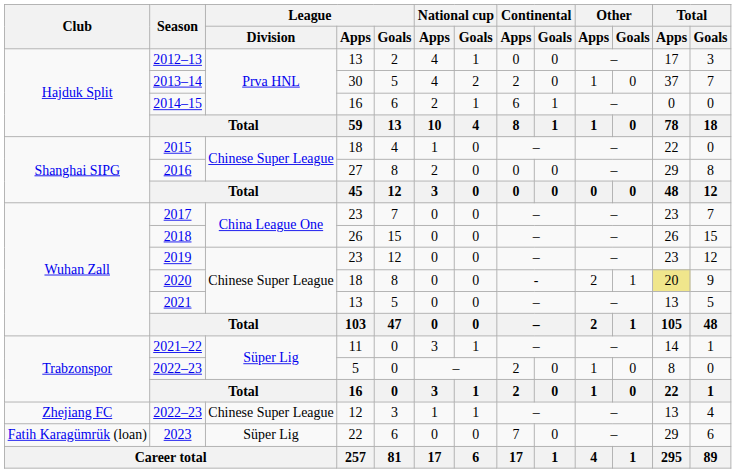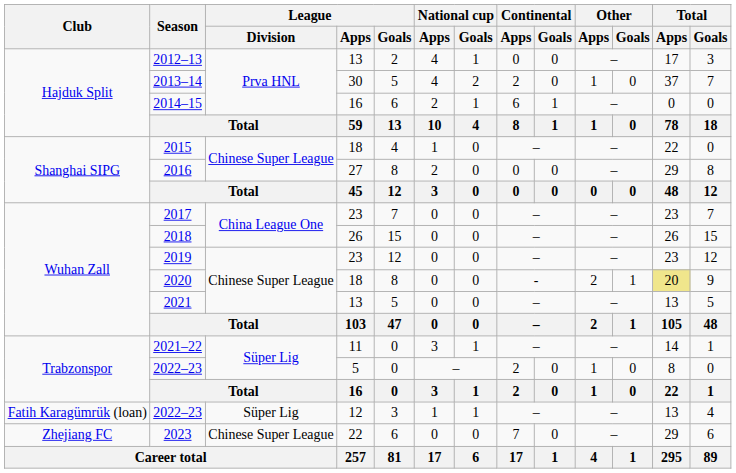2022–23 / 12 | Club: Zhejiang FC -> Fatih Karagümrük (loan)
2022–23 / 12 | League / Division: Chinese Super League -> Süper Lig
2023 | Club: Fatih Karagümrük (loan) -> Zhejiang FC
2023 | League / Division: Süper Lig -> Chinese Super League
